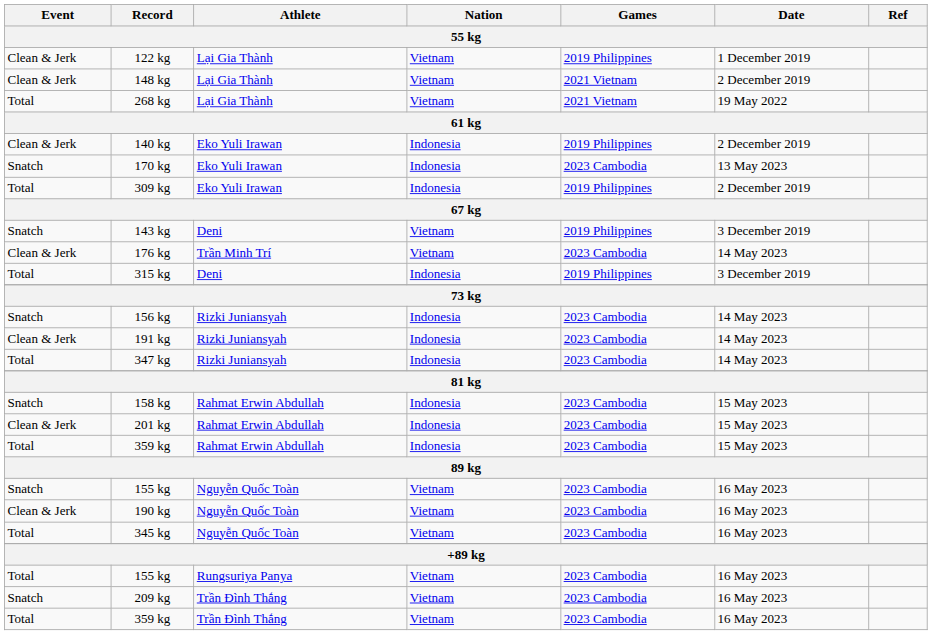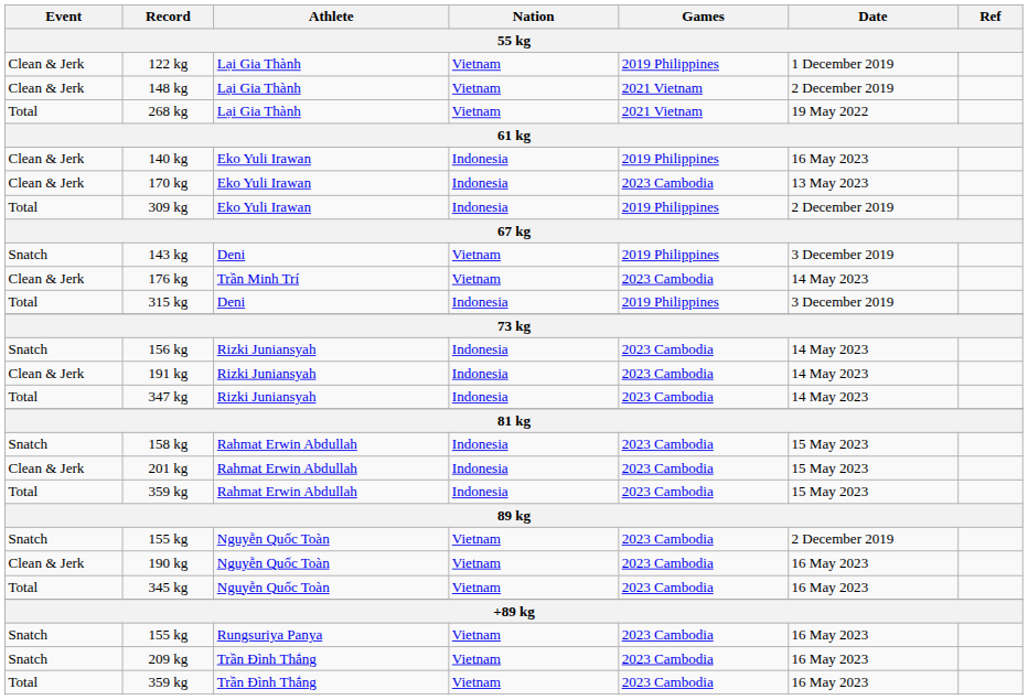140 kg | Date: 2 December 2019 -> 16 May 2023
170 kg | Event: Snatch -> Clean & Jerk
155 kg / Nguyễn Quốc Toàn | Date: 16 May 2023 -> 2 December 2019
155 kg / Rungsuriya Panya | Event: Total -> Snatch
